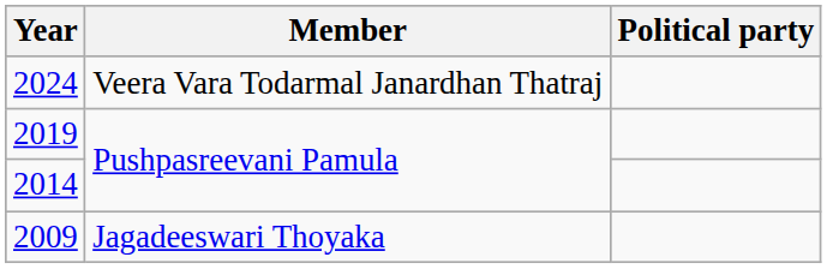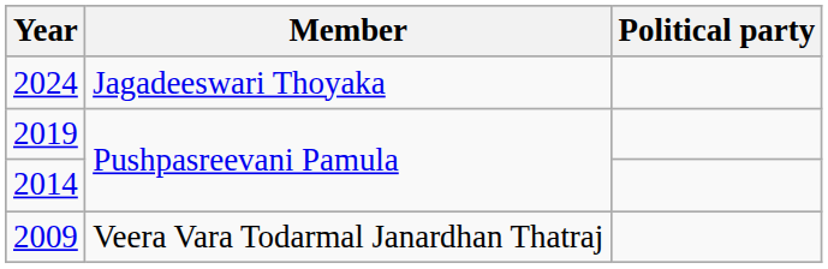2024 | Member: Veera Vara Todarmal Janardhan Thatraj -> Jagadeeswari Thoyaka
2009 | Member: Jagadeeswari Thoyaka -> Veera Vara Todarmal Janardhan Thatraj
